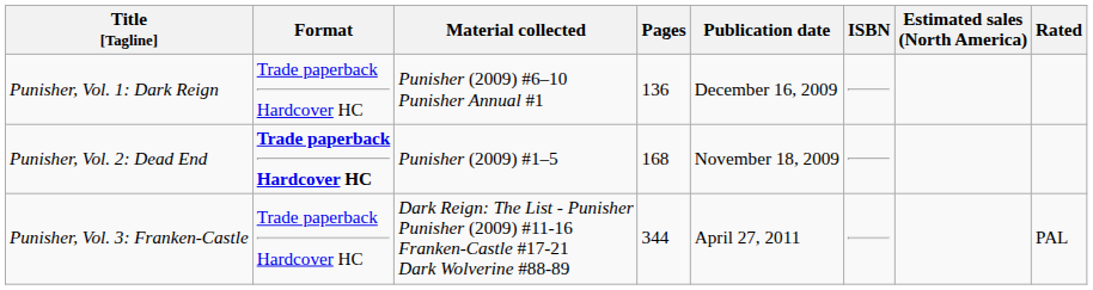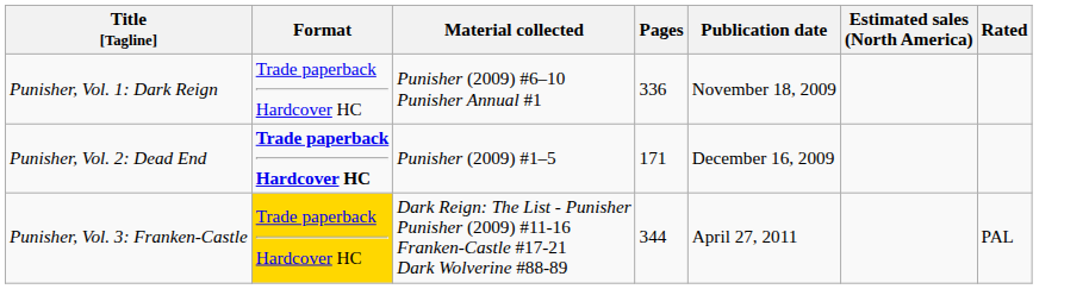- column: ISBN
Punisher, Vol. 1: Dark Reign | Pages: 136 -> 336
Punisher, Vol. 1: Dark Reign | Publication date: December 16, 2009 -> November 18, 2009
Punisher, Vol. 2: Dead End | Pages: 168 -> 171
Punisher, Vol. 2: Dead End | Publication date: November 18, 2009 -> December 16, 2009
Punisher, Vol. 3: Franken-Castle | Format: no background -> gold background
